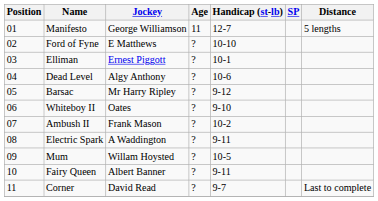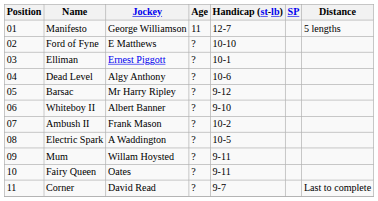Whiteboy II | Jockey: Oates -> Albert Banner
Electric Spark | Handicap (st-lb): 9-11 -> 10-5
Mum | Handicap (st-lb): 10-5 -> 9-11
Fairy Queen | Jockey: Albert Banner -> Oates
